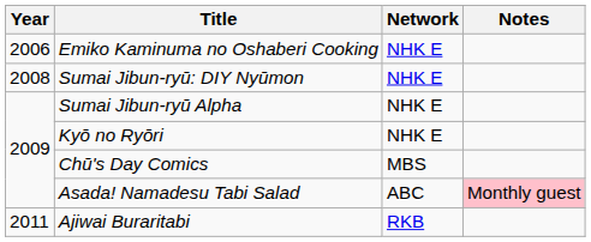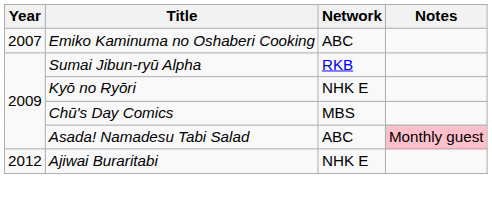Emiko Kaminuma no Oshaberi Cooking | Year: 2006 -> 2007
Emiko Kaminuma no Oshaberi Cooking | Network: NHK E -> ABC
- row: 2008 | Sumai Jibun-ryū: DIY Nyūmon | NHK E
Sumai Jibun-ryū Alpha | Network: NHK E -> RKB
Ajiwai Buraritabi | Year: 2011 -> 2012
Ajiwai Buraritabi | Network: RKB -> NHK E
